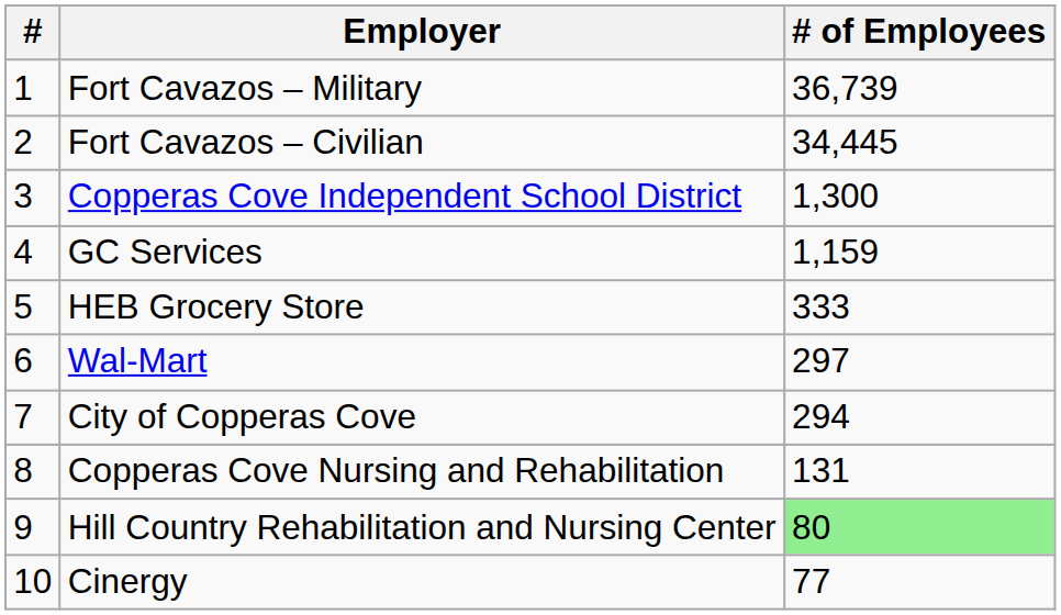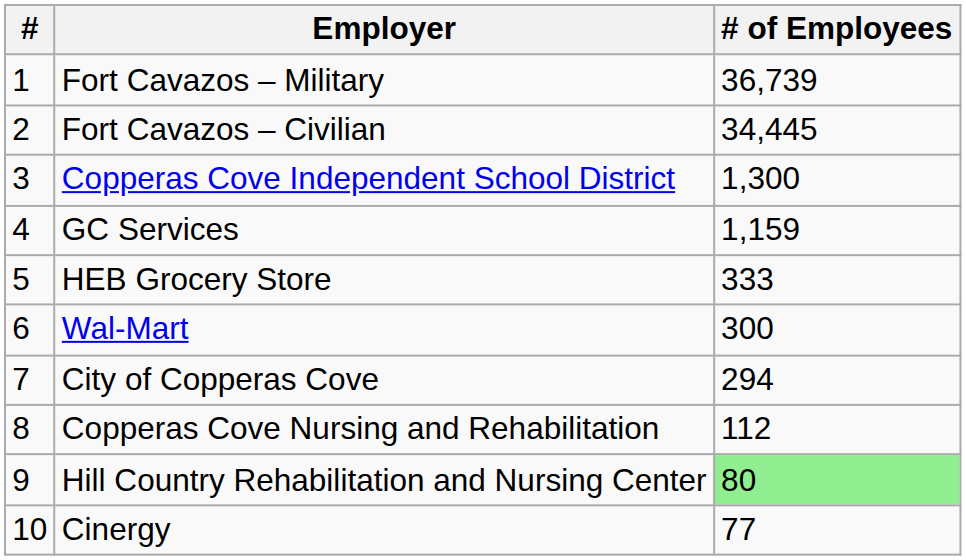Wal-Mart | # of Employees: 297 -> 300
Copperas Cove Nursing and Rehabilitation | # of Employees: 131 -> 112
